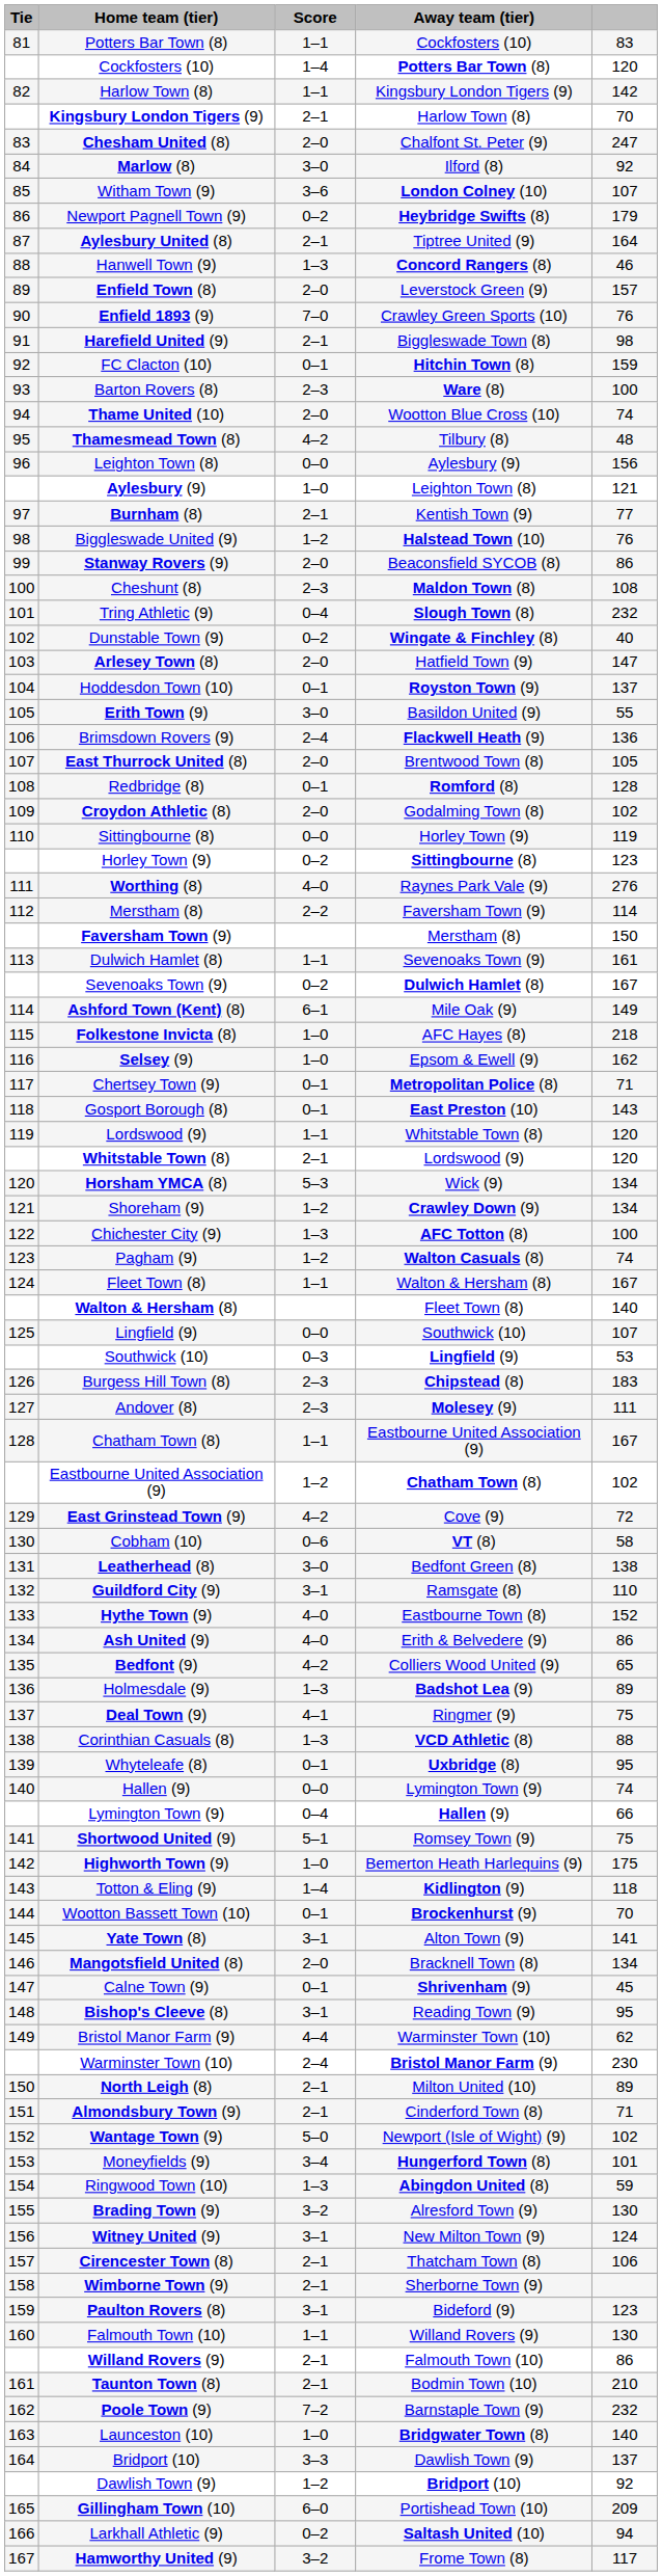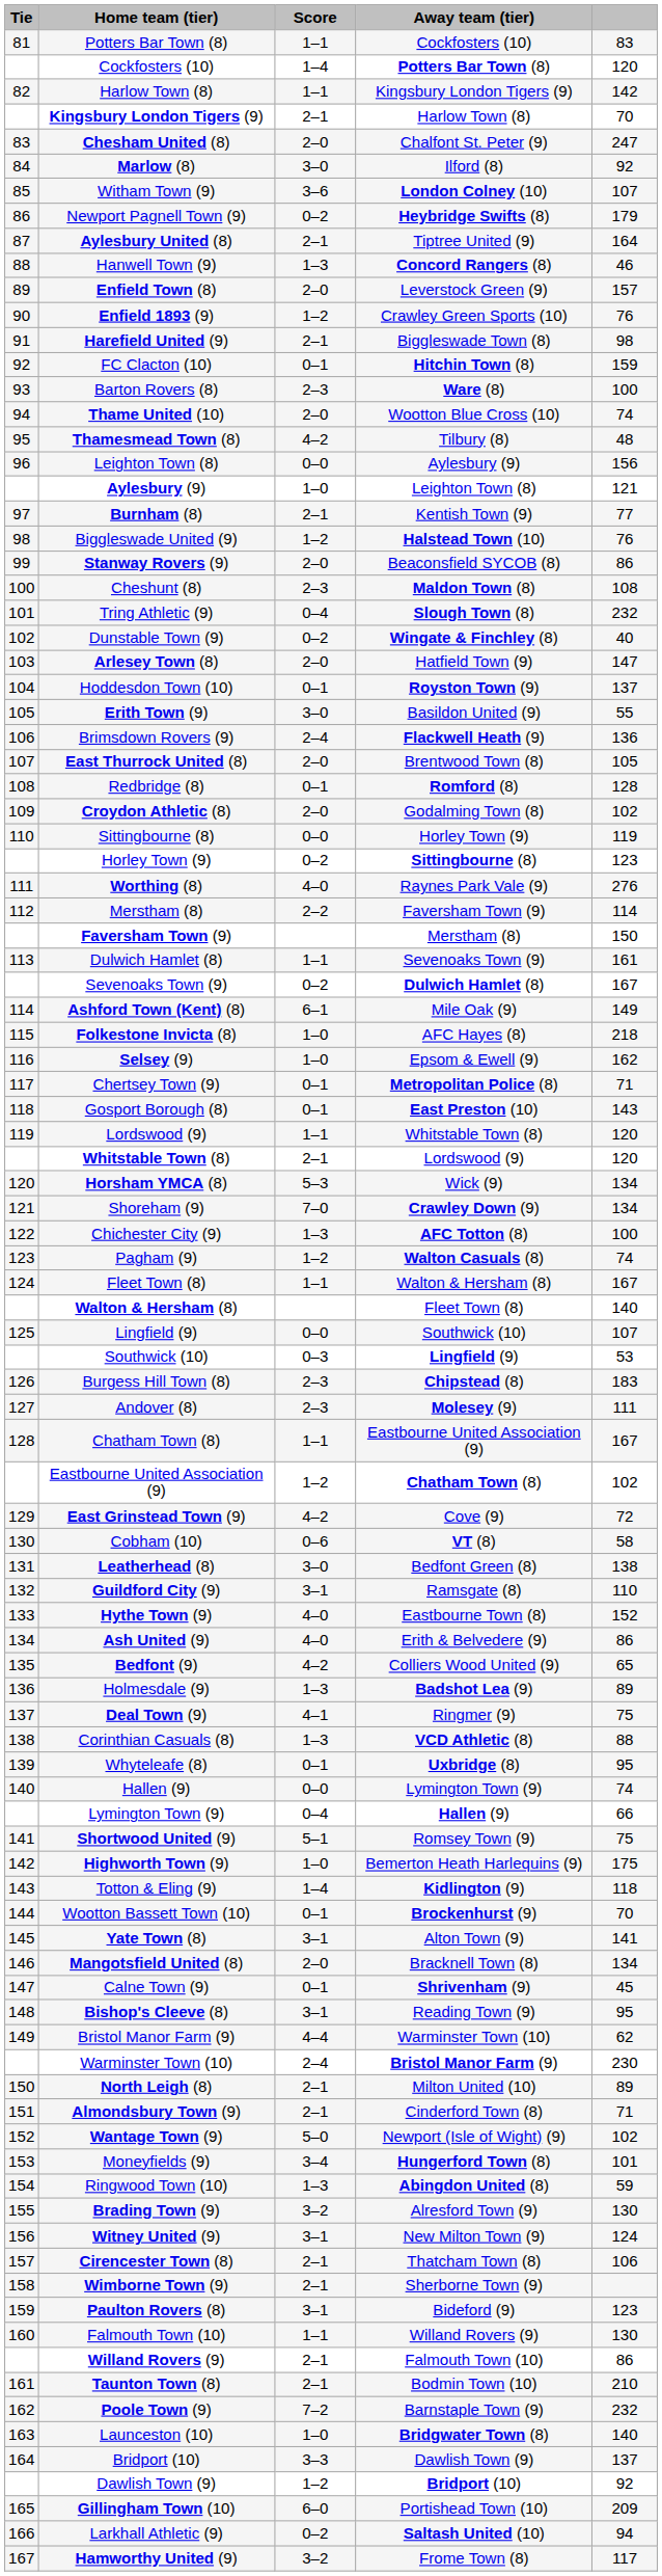Enfield 1893 (9) | Score: 7–0 -> 1–2
Shoreham (9) | Score: 1–2 -> 7–0
